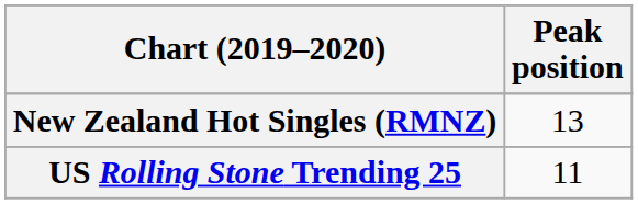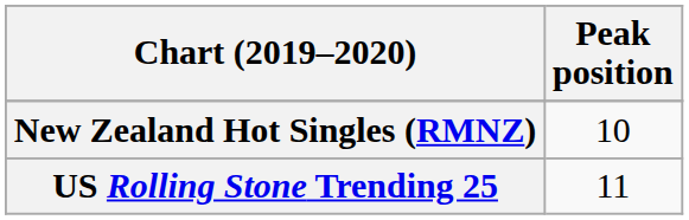New Zealand Hot Singles (RMNZ) | Peak position: 13 -> 10
